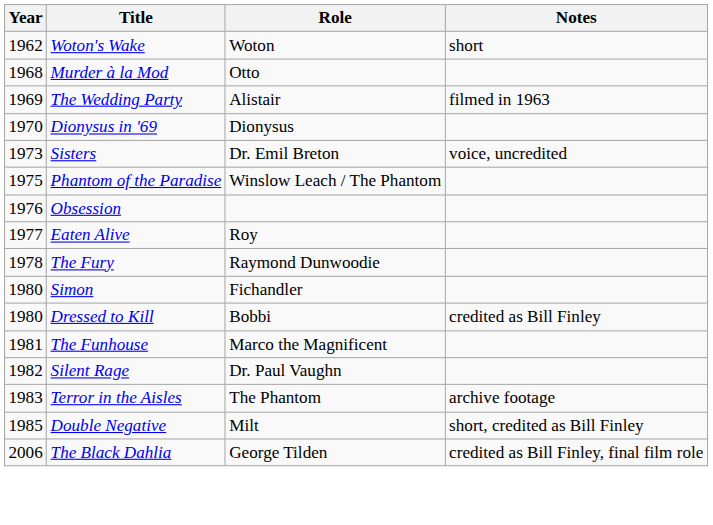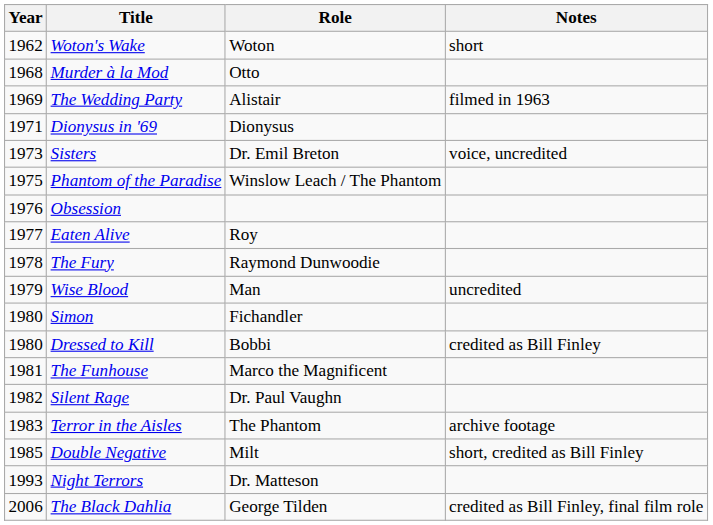Dionysus in '69 | Year: 1970 -> 1971
+ row: 1979 | Wise Blood | Man | uncredited
+ row: 1993 | Night Terrors | Dr. Matteson
